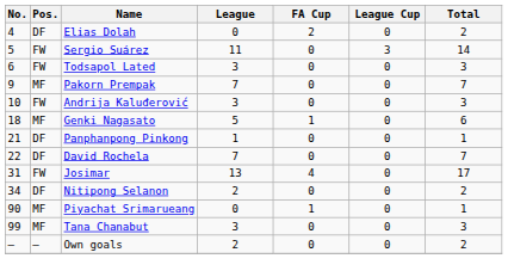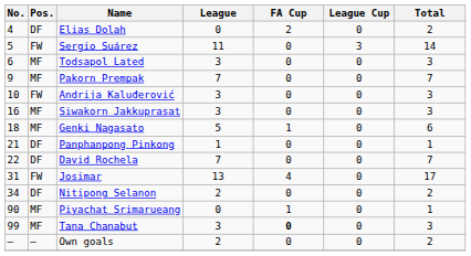Todsapol Lated | Pos.: FW -> MF
+ row: 16 | MF | Siwakorn Jakkuprasat | 3 | 0 | 0 | 3
Tana Chanabut | FA Cup: normal -> bold
